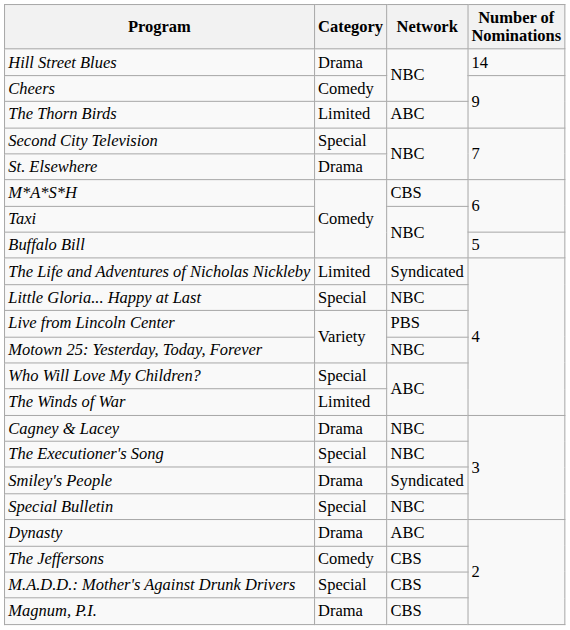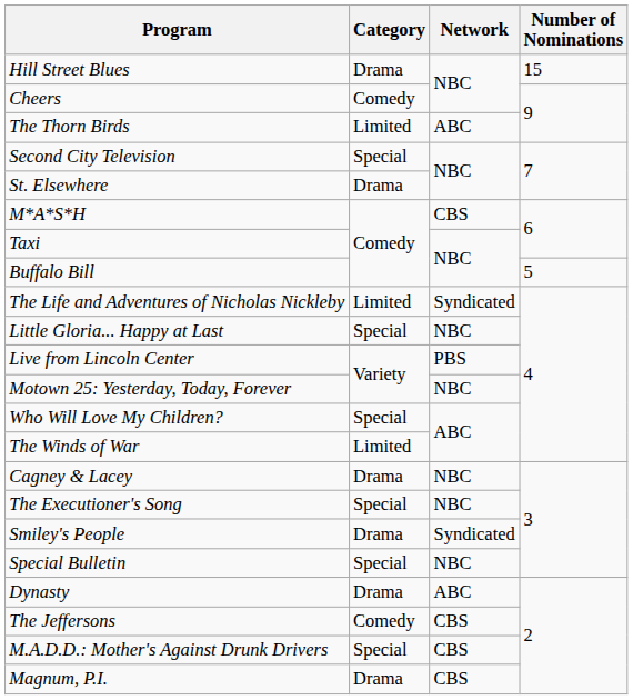Hill Street Blues | Number of Nominations: 14 -> 15
